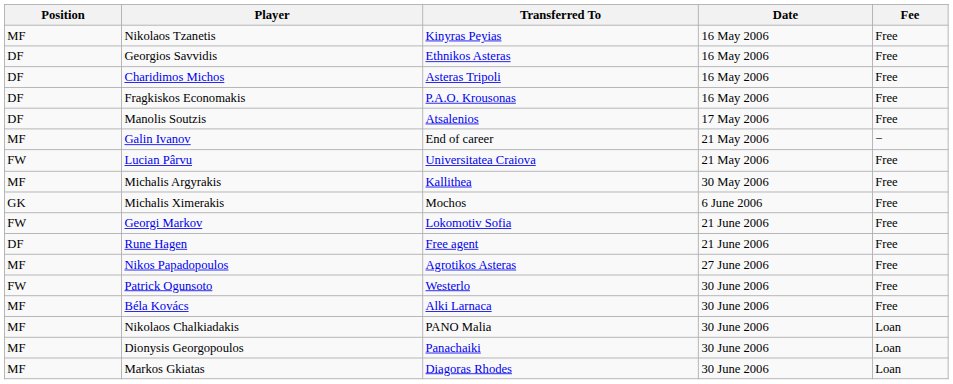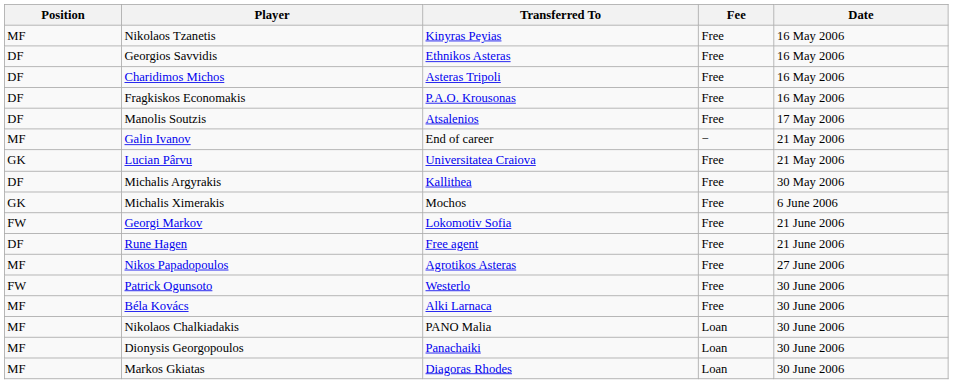columns swapped: Fee <-> Date
Lucian Pârvu | Position: FW -> GK
Michalis Argyrakis | Position: MF -> DF
